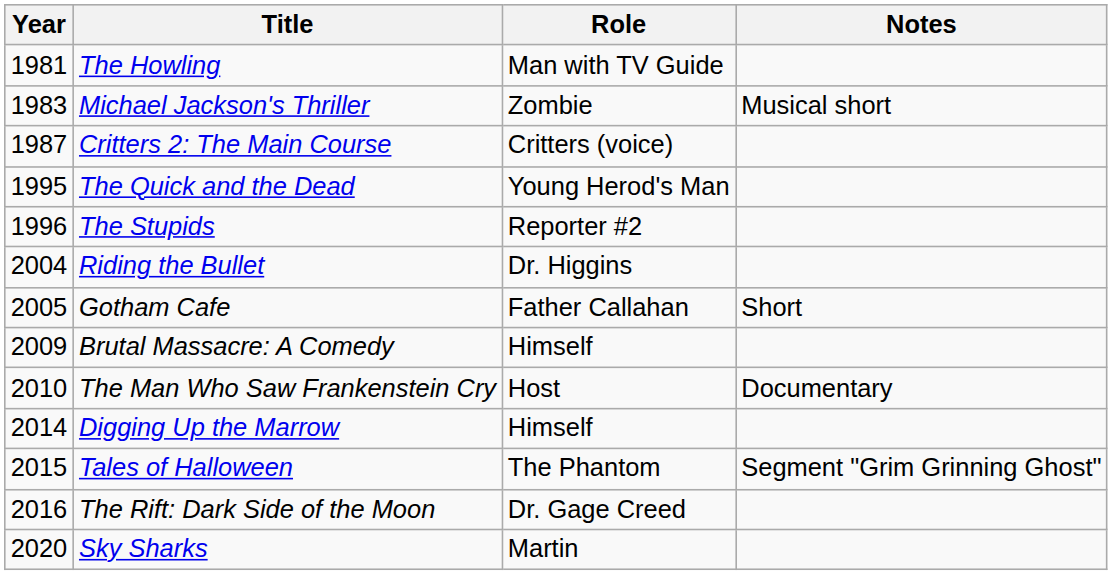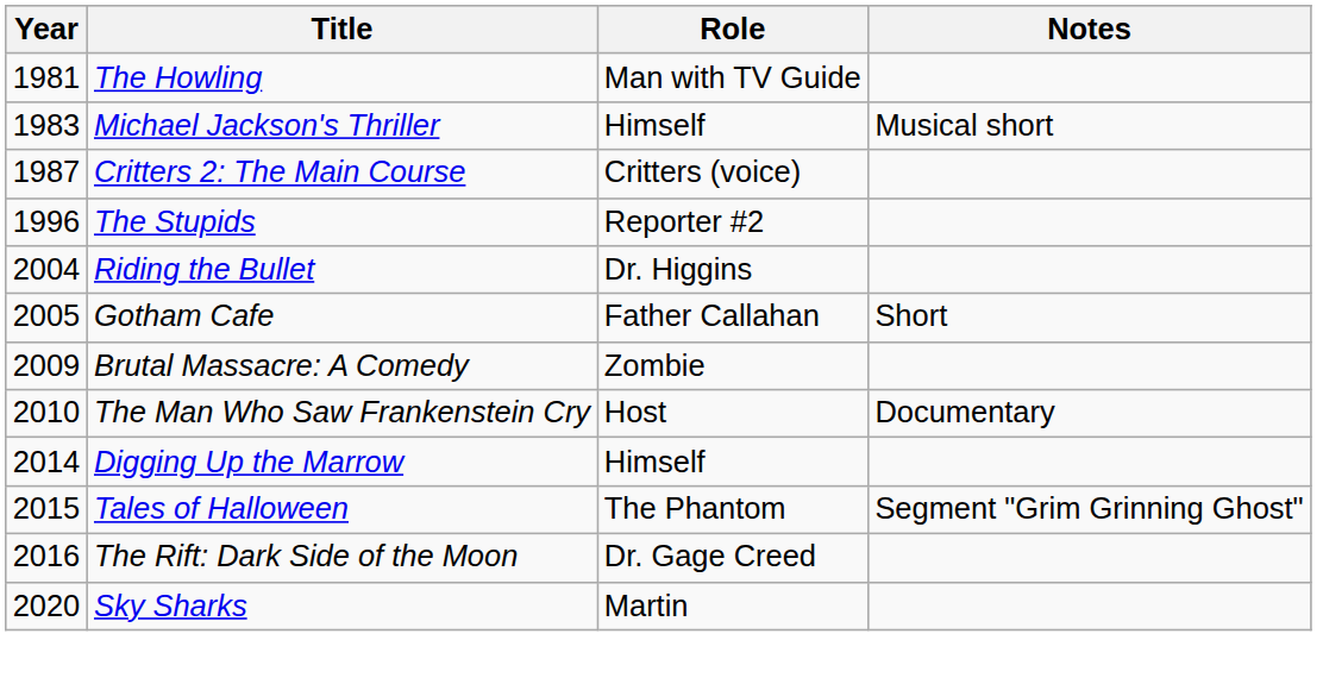Michael Jackson's Thriller | Role: Zombie -> Himself
- row: 1995 | The Quick and the Dead | Young Herod's Man
Brutal Massacre: A Comedy | Role: Himself -> Zombie
